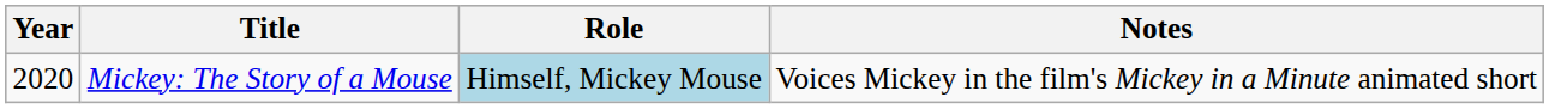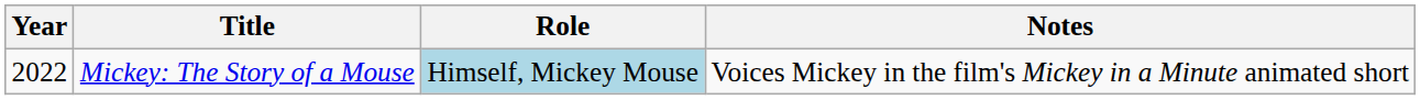Mickey: The Story of a Mouse | Year: 2020 -> 2022
